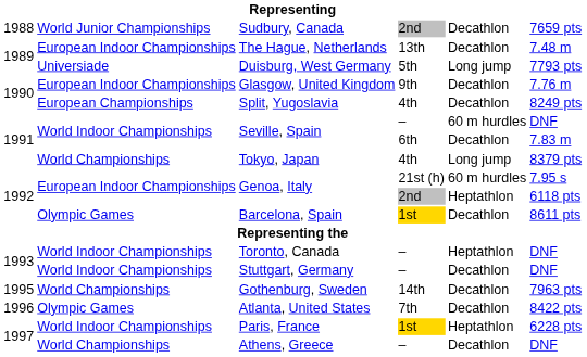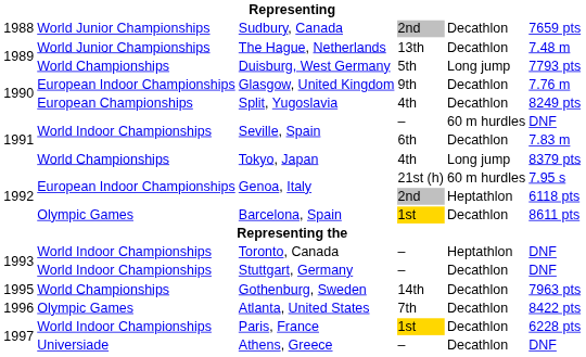The Hague, Netherlands | column 2: European Indoor Championships -> World Junior Championships
Duisburg, West Germany | column 2: Universiade -> World Championships
Paris, France | column 5: Heptathlon -> Decathlon
Athens, Greece | column 2: World Championships -> Universiade
